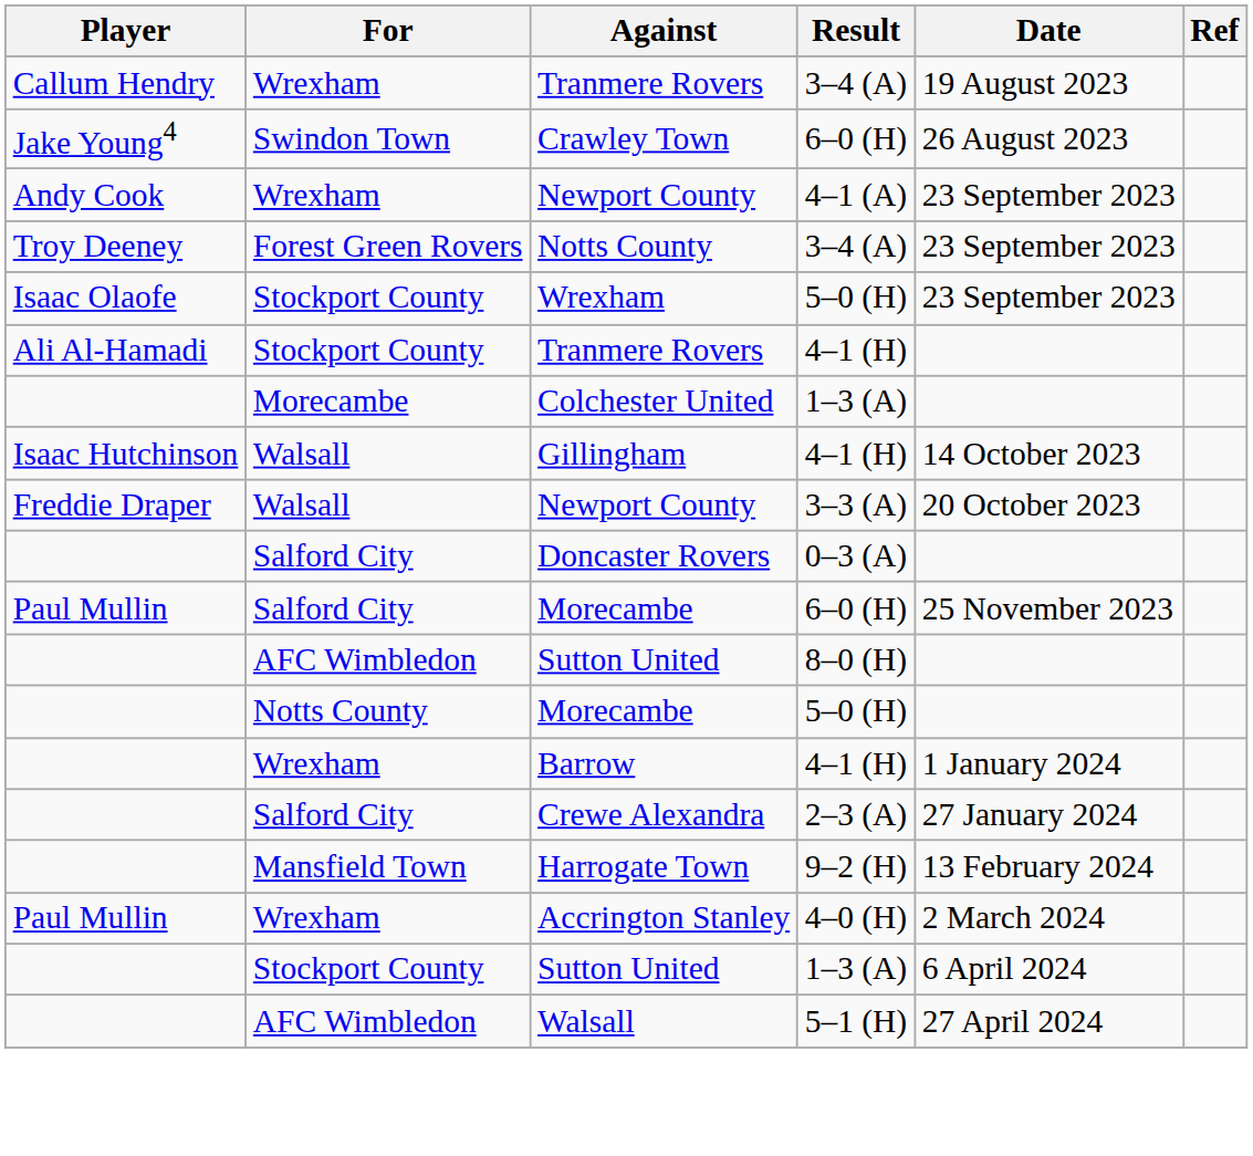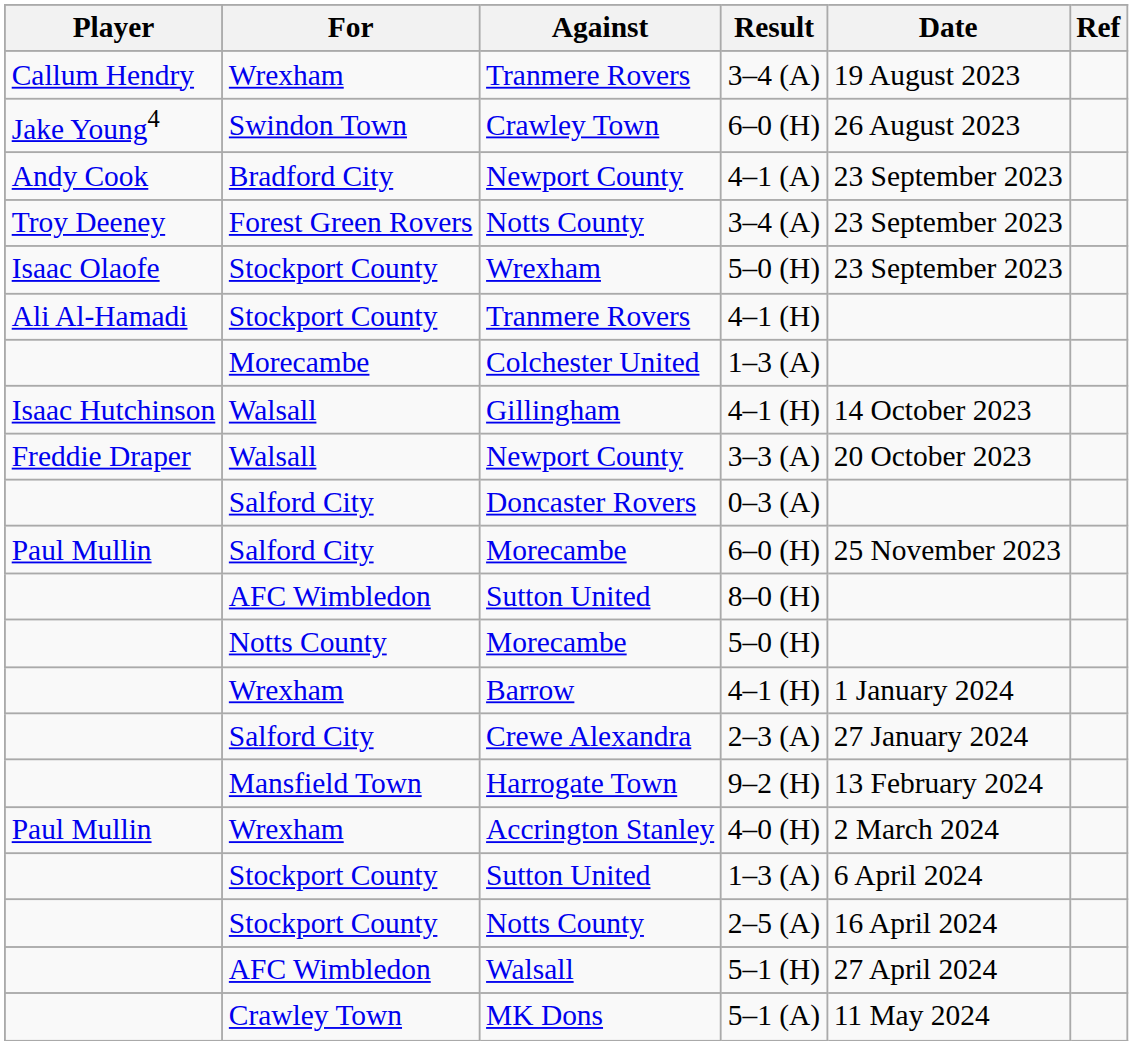Newport County / 4–1 (A) | For: Wrexham -> Bradford City
+ row: Stockport County | Notts County | 2–5 (A) | 16 April 2024
+ row: Crawley Town | MK Dons | 5–1 (A) | 11 May 2024
